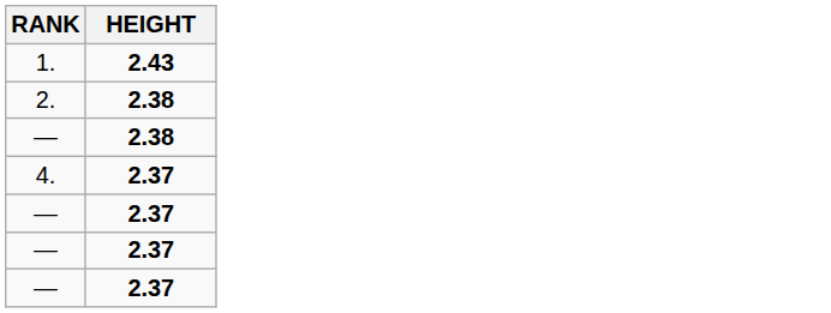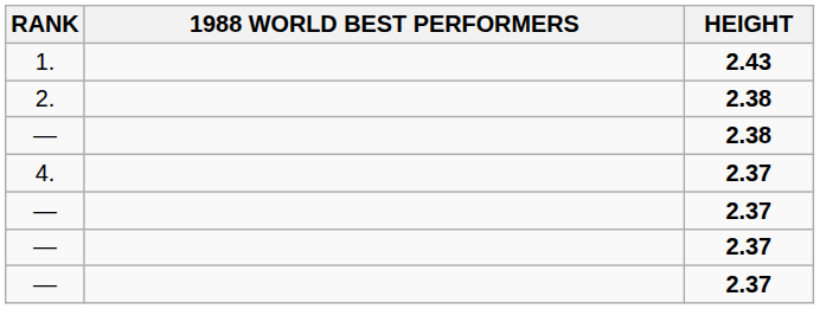+ column: 1988 WORLD BEST PERFORMERS
